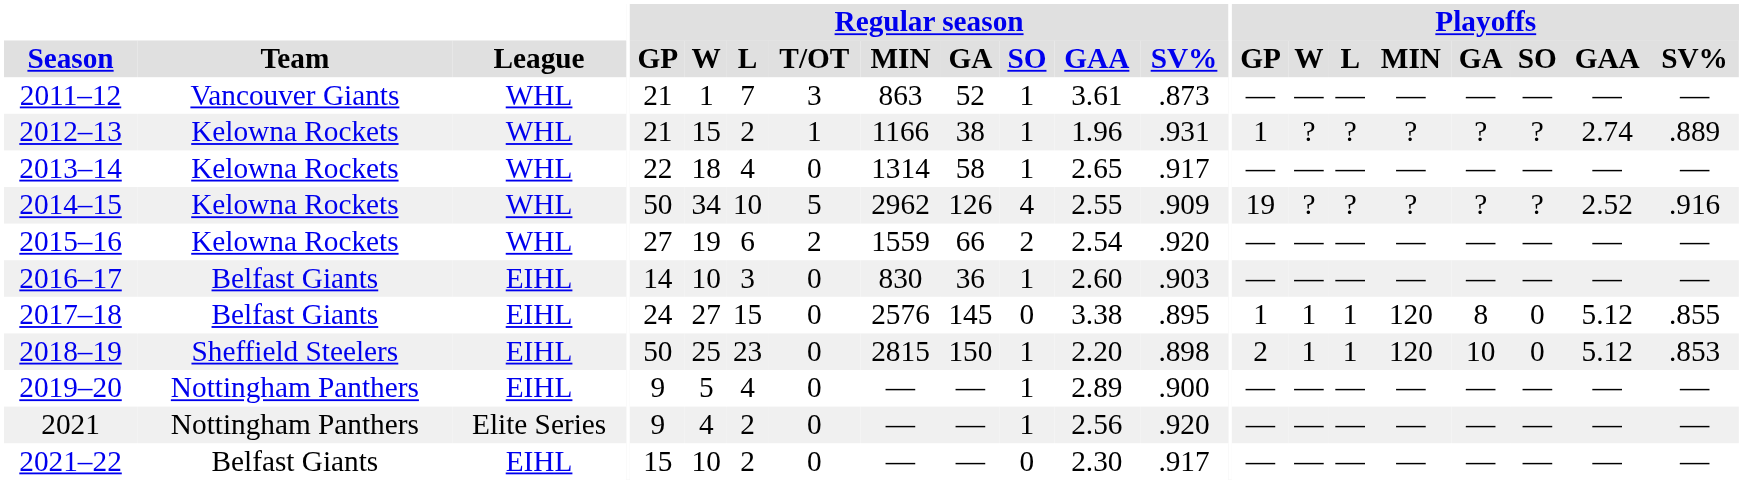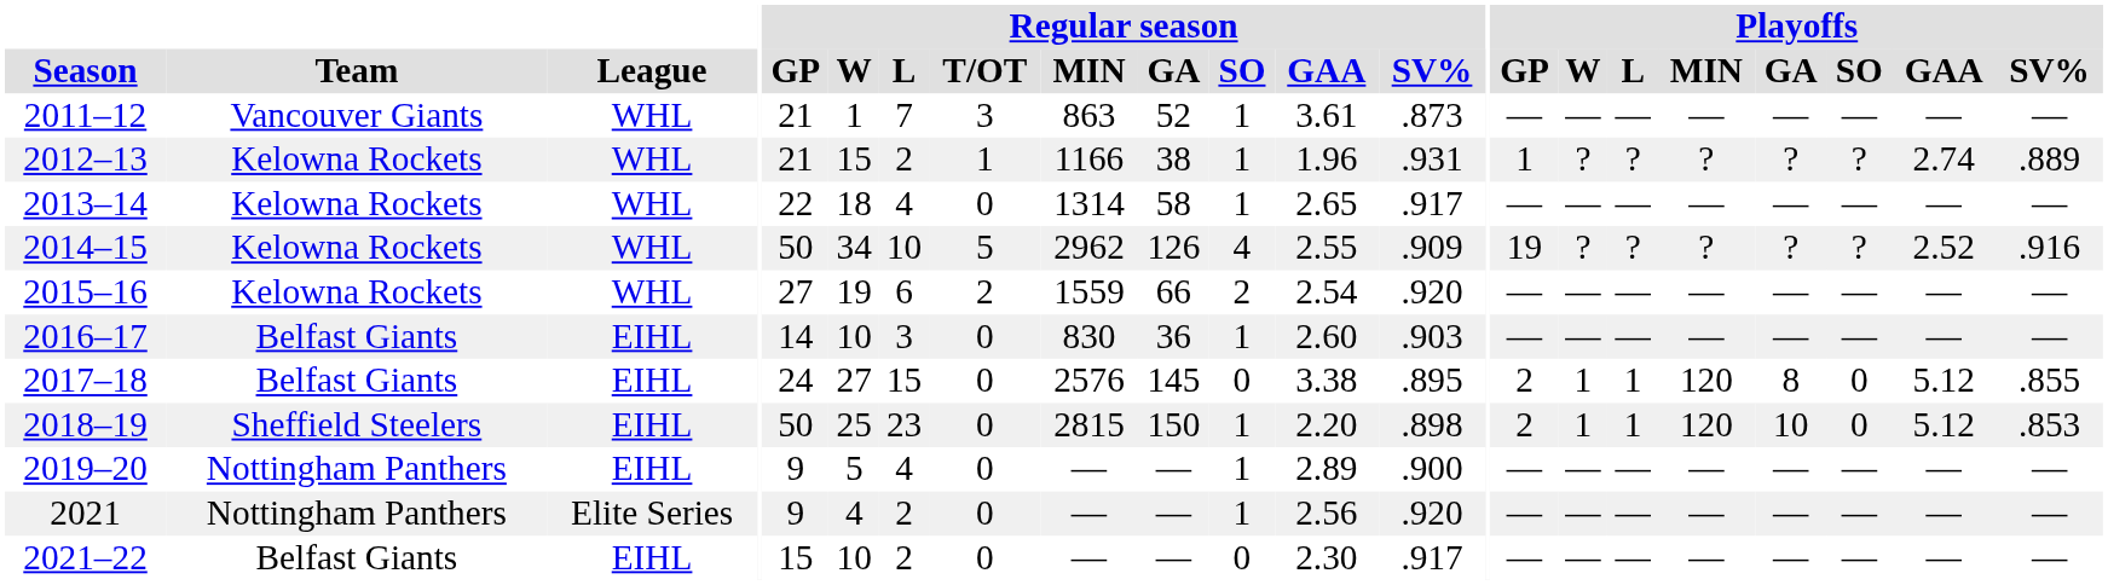2017–18 | Playoffs / GP: 1 -> 2
